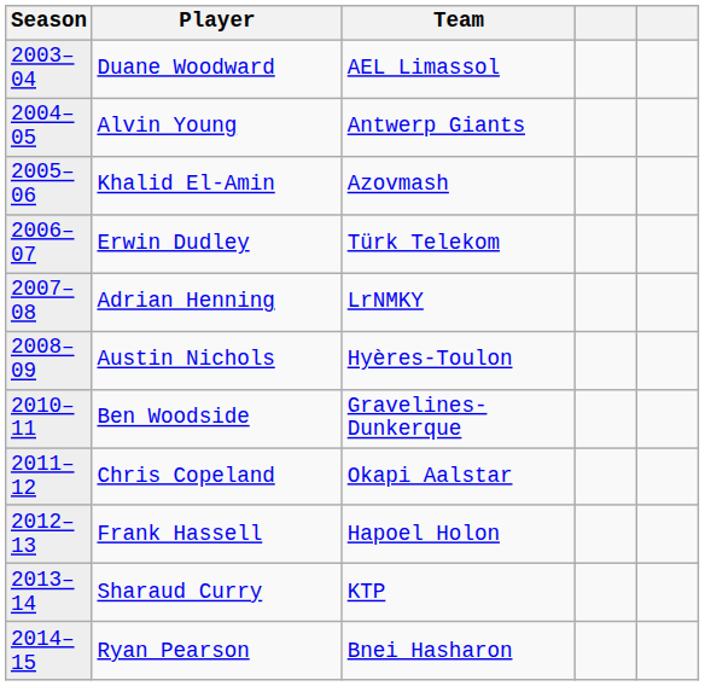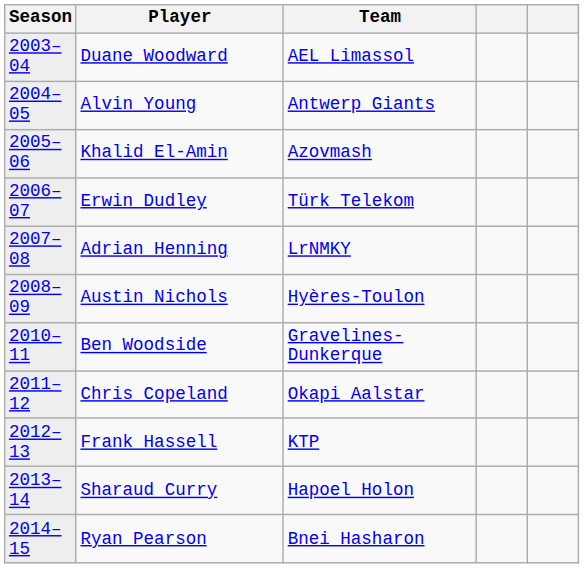Frank Hassell | Team: Hapoel Holon -> KTP
Sharaud Curry | Team: KTP -> Hapoel Holon
